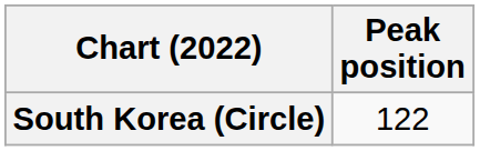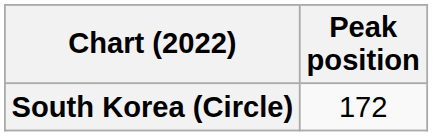South Korea (Circle) | Peak position: 122 -> 172
